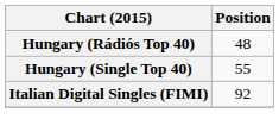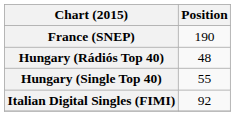+ row: France (SNEP) | 190
